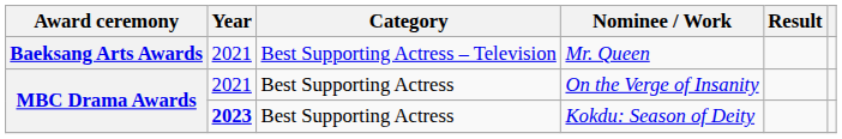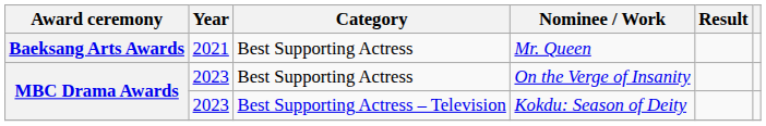Mr. Queen | Category: Best Supporting Actress – Television -> Best Supporting Actress
On the Verge of Insanity | Year: 2021 -> 2023
Kokdu: Season of Deity | Year: bold -> normal
Kokdu: Season of Deity | Category: Best Supporting Actress -> Best Supporting Actress – Television
